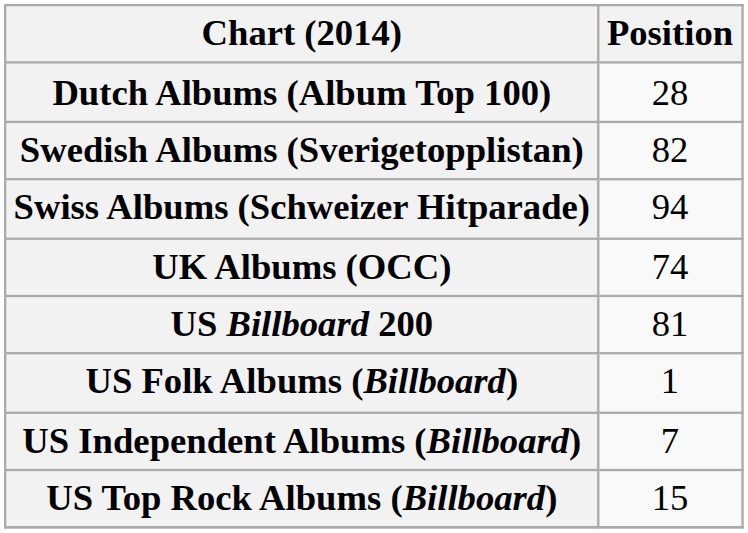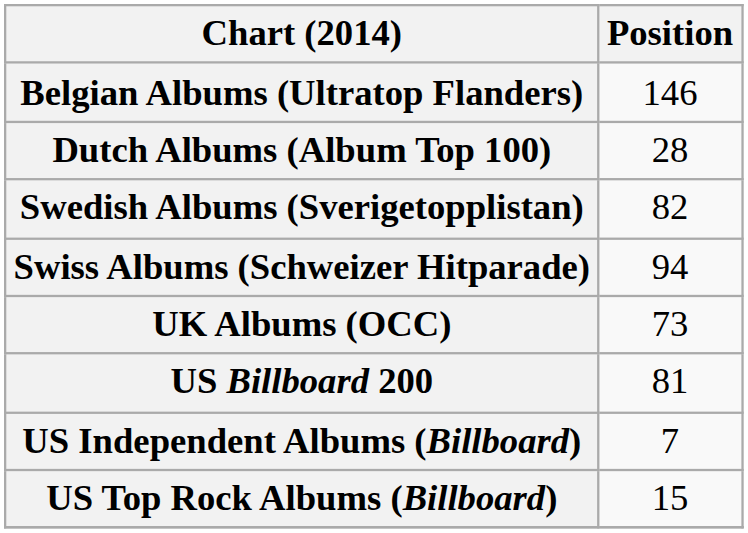+ row: Belgian Albums (Ultratop Flanders) | 146
UK Albums (OCC) | Position: 74 -> 73
- row: US Folk Albums (Billboard) | 1
